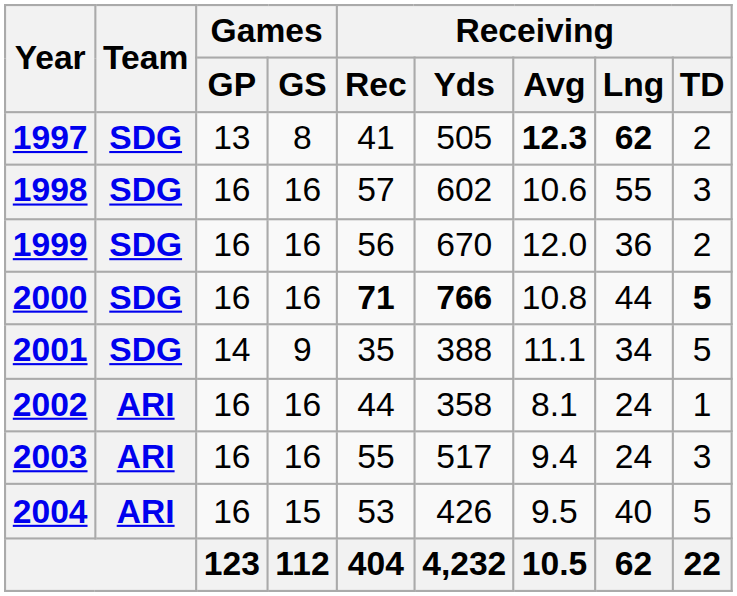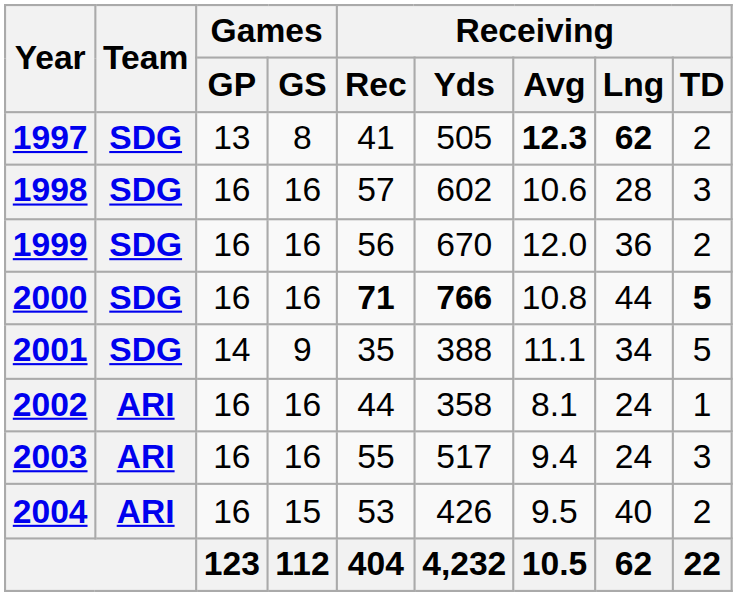1998 | Receiving / Lng: 55 -> 28
2004 | Receiving / TD: 5 -> 2
